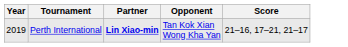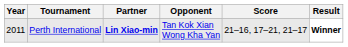+ column: Result | Winner
Perth International | Year: 2019 -> 2011
